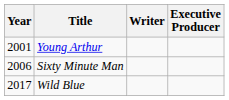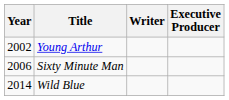Young Arthur | Year: 2001 -> 2002
Wild Blue | Year: 2017 -> 2014
